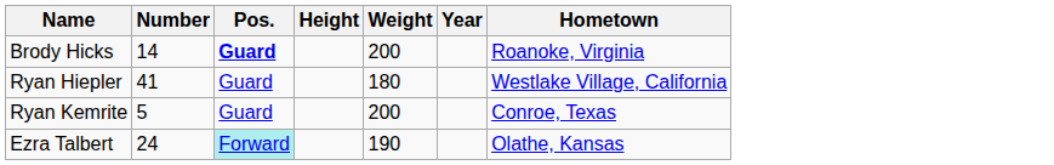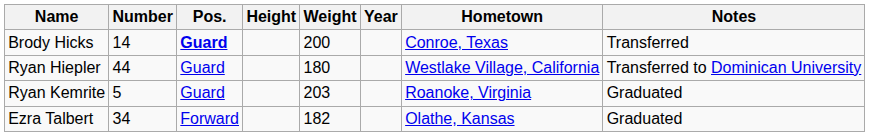+ column: Notes | Transferred | Transferred to Dominican University | Graduated | Graduated
Brody Hicks | Hometown: Roanoke, Virginia -> Conroe, Texas
Ryan Hiepler | Number: 41 -> 44
Ryan Kemrite | Weight: 200 -> 203
Ryan Kemrite | Hometown: Conroe, Texas -> Roanoke, Virginia
Ezra Talbert | Number: 24 -> 34
Ezra Talbert | Pos.: paleturquoise background -> no background
Ezra Talbert | Weight: 190 -> 182
